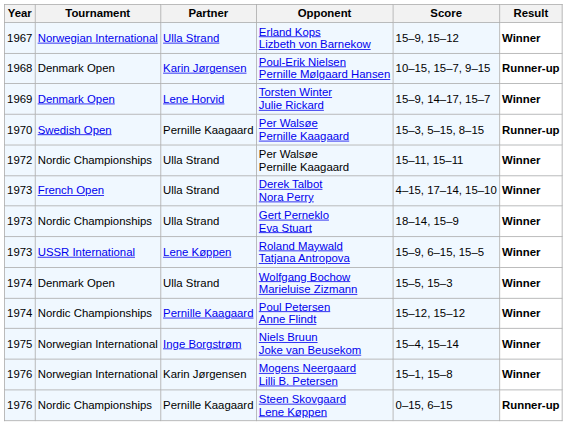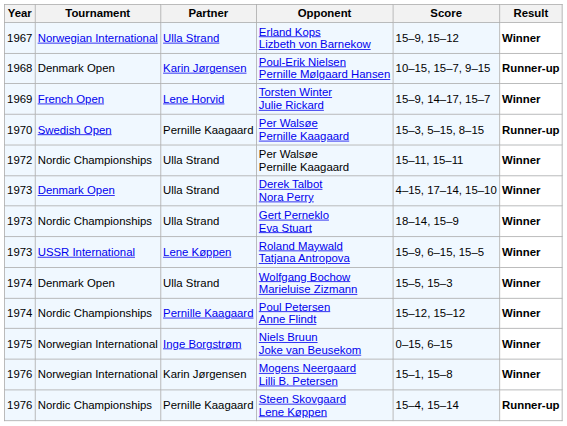Torsten Winter Julie Rickard | Tournament: Denmark Open -> French Open
Derek Talbot Nora Perry | Tournament: French Open -> Denmark Open
Niels Bruun Joke van Beusekom | Score: 15–4, 15–14 -> 0–15, 6–15
Steen Skovgaard Lene Køppen | Score: 0–15, 6–15 -> 15–4, 15–14
